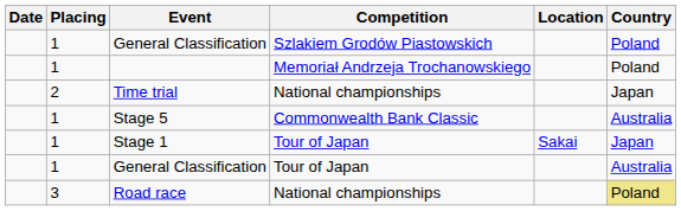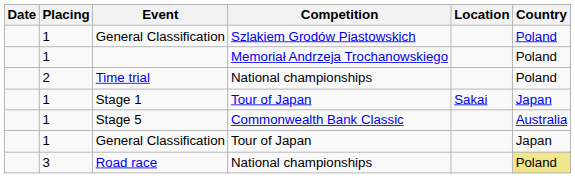Time trial | Country: Japan -> Poland
rows swapped: Stage 5 <-> Stage 1
General Classification / Tour of Japan | Country: Australia -> Japan
